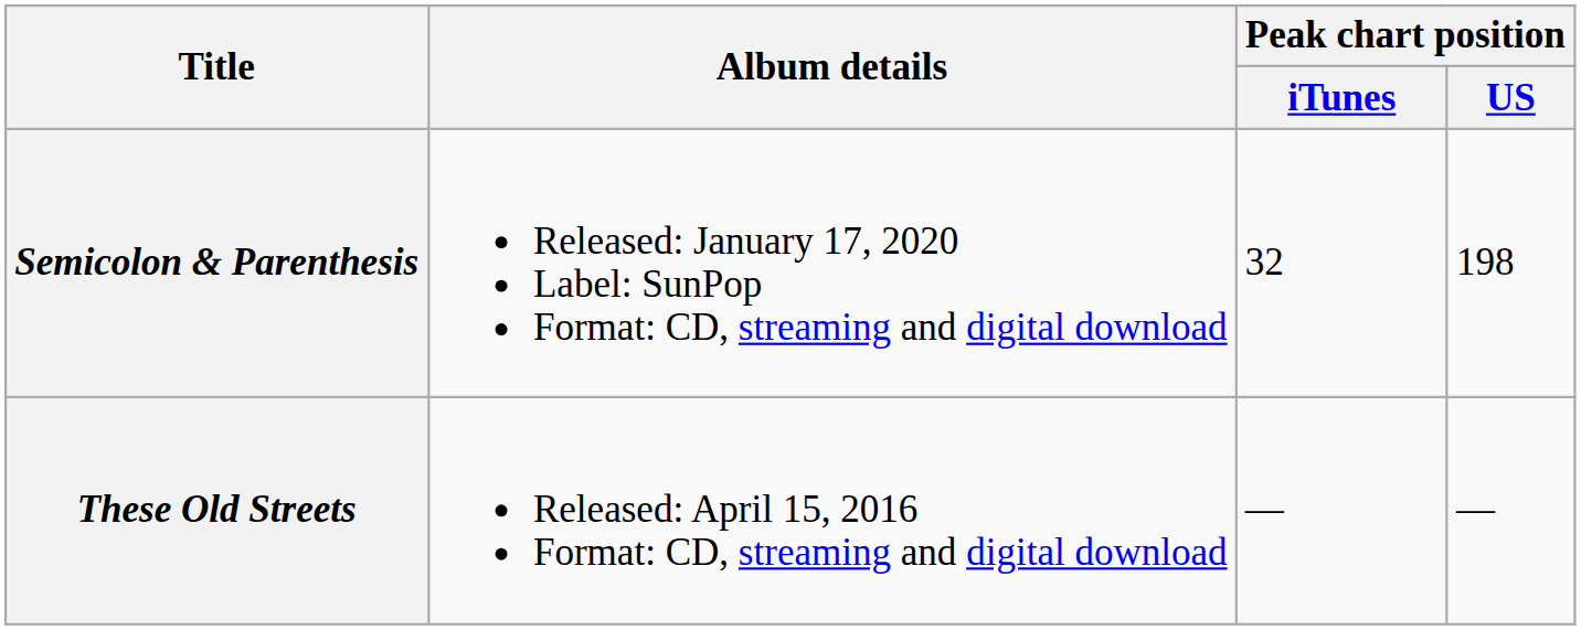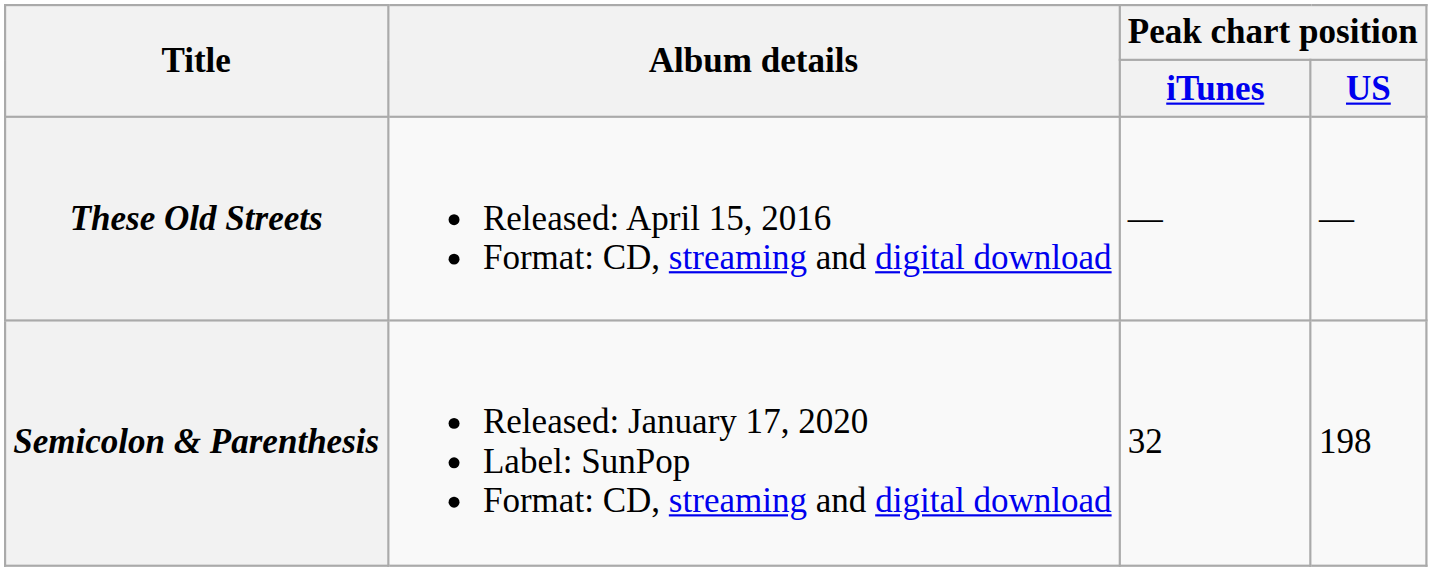rows swapped: These Old Streets <-> Semicolon & Parenthesis
